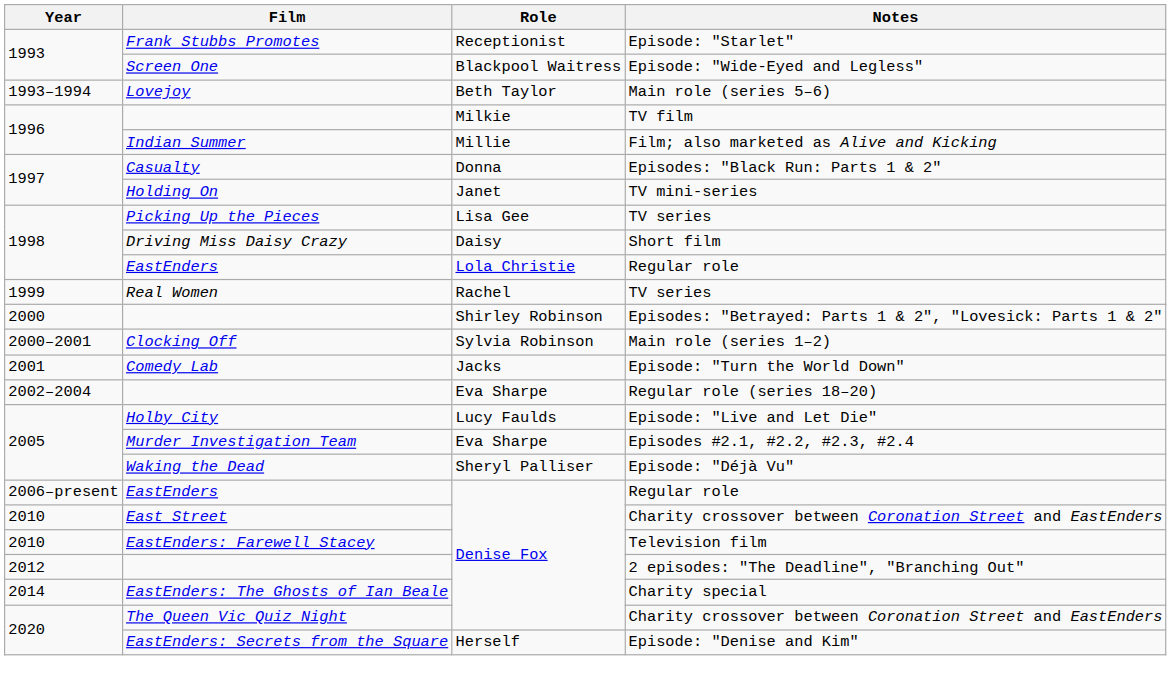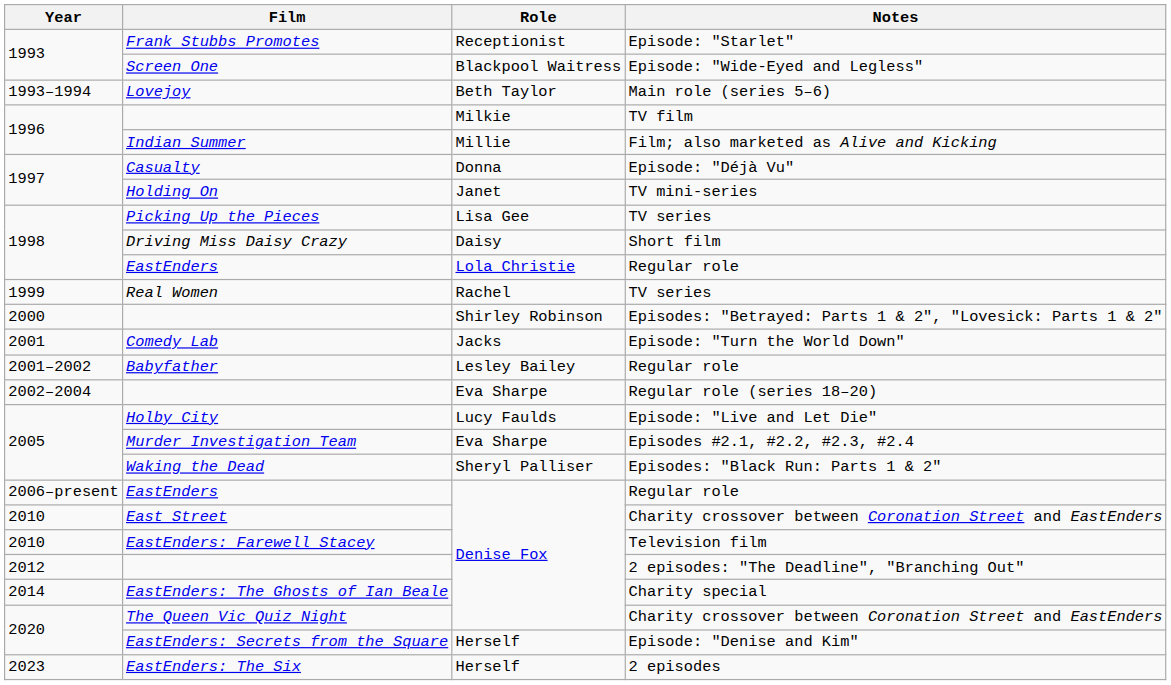Casualty | Notes: Episodes: "Black Run: Parts 1 & 2" -> Episode: "Déjà Vu"
- row: 2000–2001 | Clocking Off | Sylvia Robinson | Main role (series 1–2)
+ row: 2001–2002 | Babyfather | Lesley Bailey | Regular role
Waking the Dead | Notes: Episode: "Déjà Vu" -> Episodes: "Black Run: Parts 1 & 2"
+ row: 2023 | EastEnders: The Six | Herself | 2 episodes
